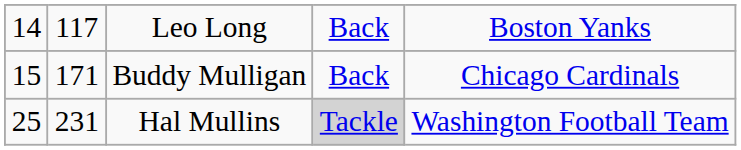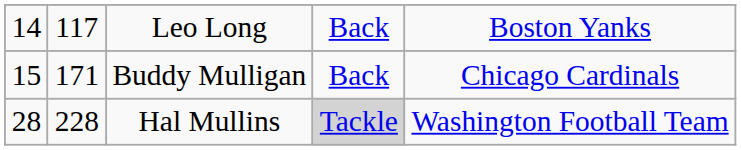Hal Mullins | column 1: 25 -> 28
Hal Mullins | column 2: 231 -> 228
